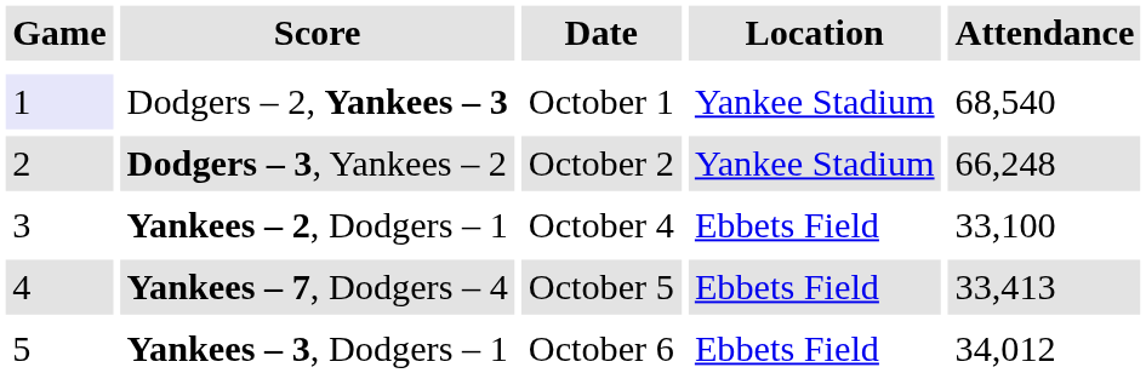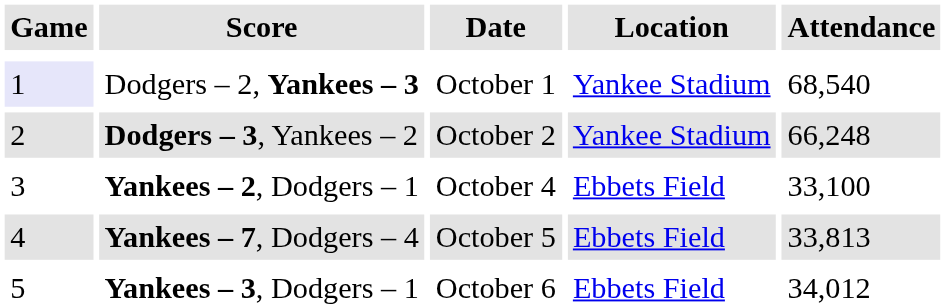Yankees – 7, Dodgers – 4 | Attendance: 33,413 -> 33,813
